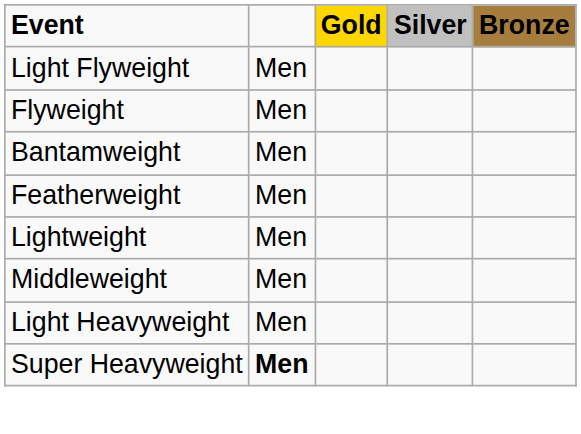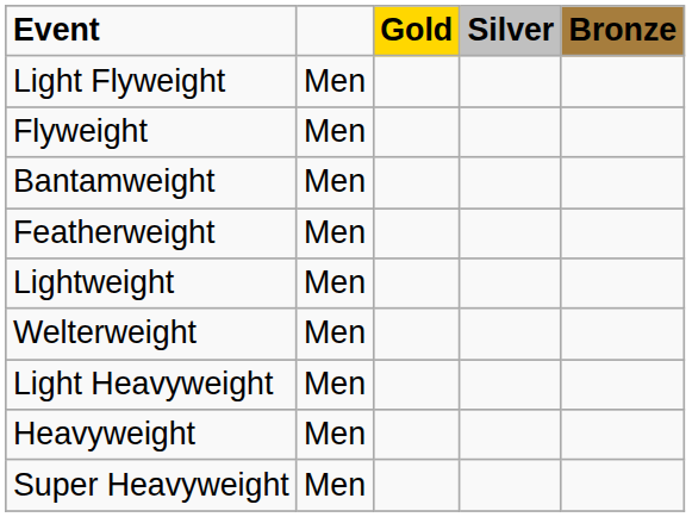+ row: Welterweight | Men
- row: Middleweight | Men
+ row: Heavyweight | Men
Super Heavyweight | column 2: bold -> normal
